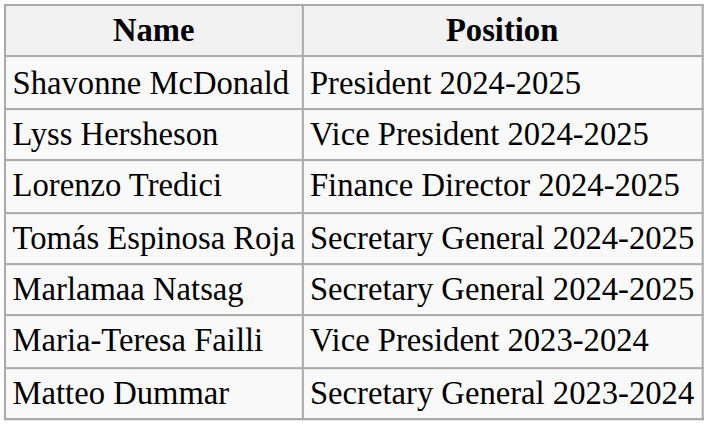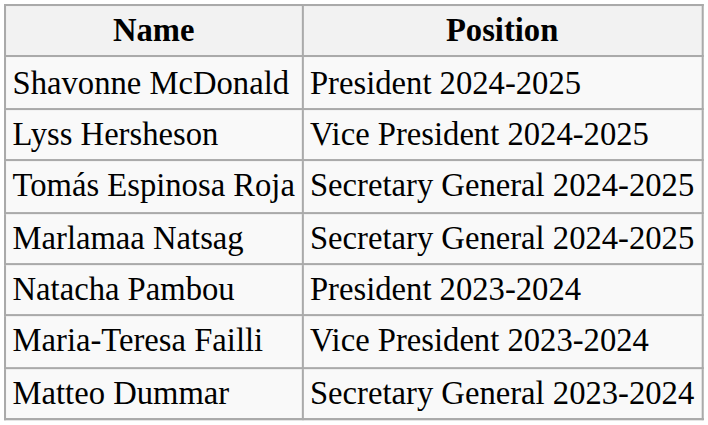- row: Lorenzo Tredici | Finance Director 2024-2025
+ row: Natacha Pambou | President 2023-2024
